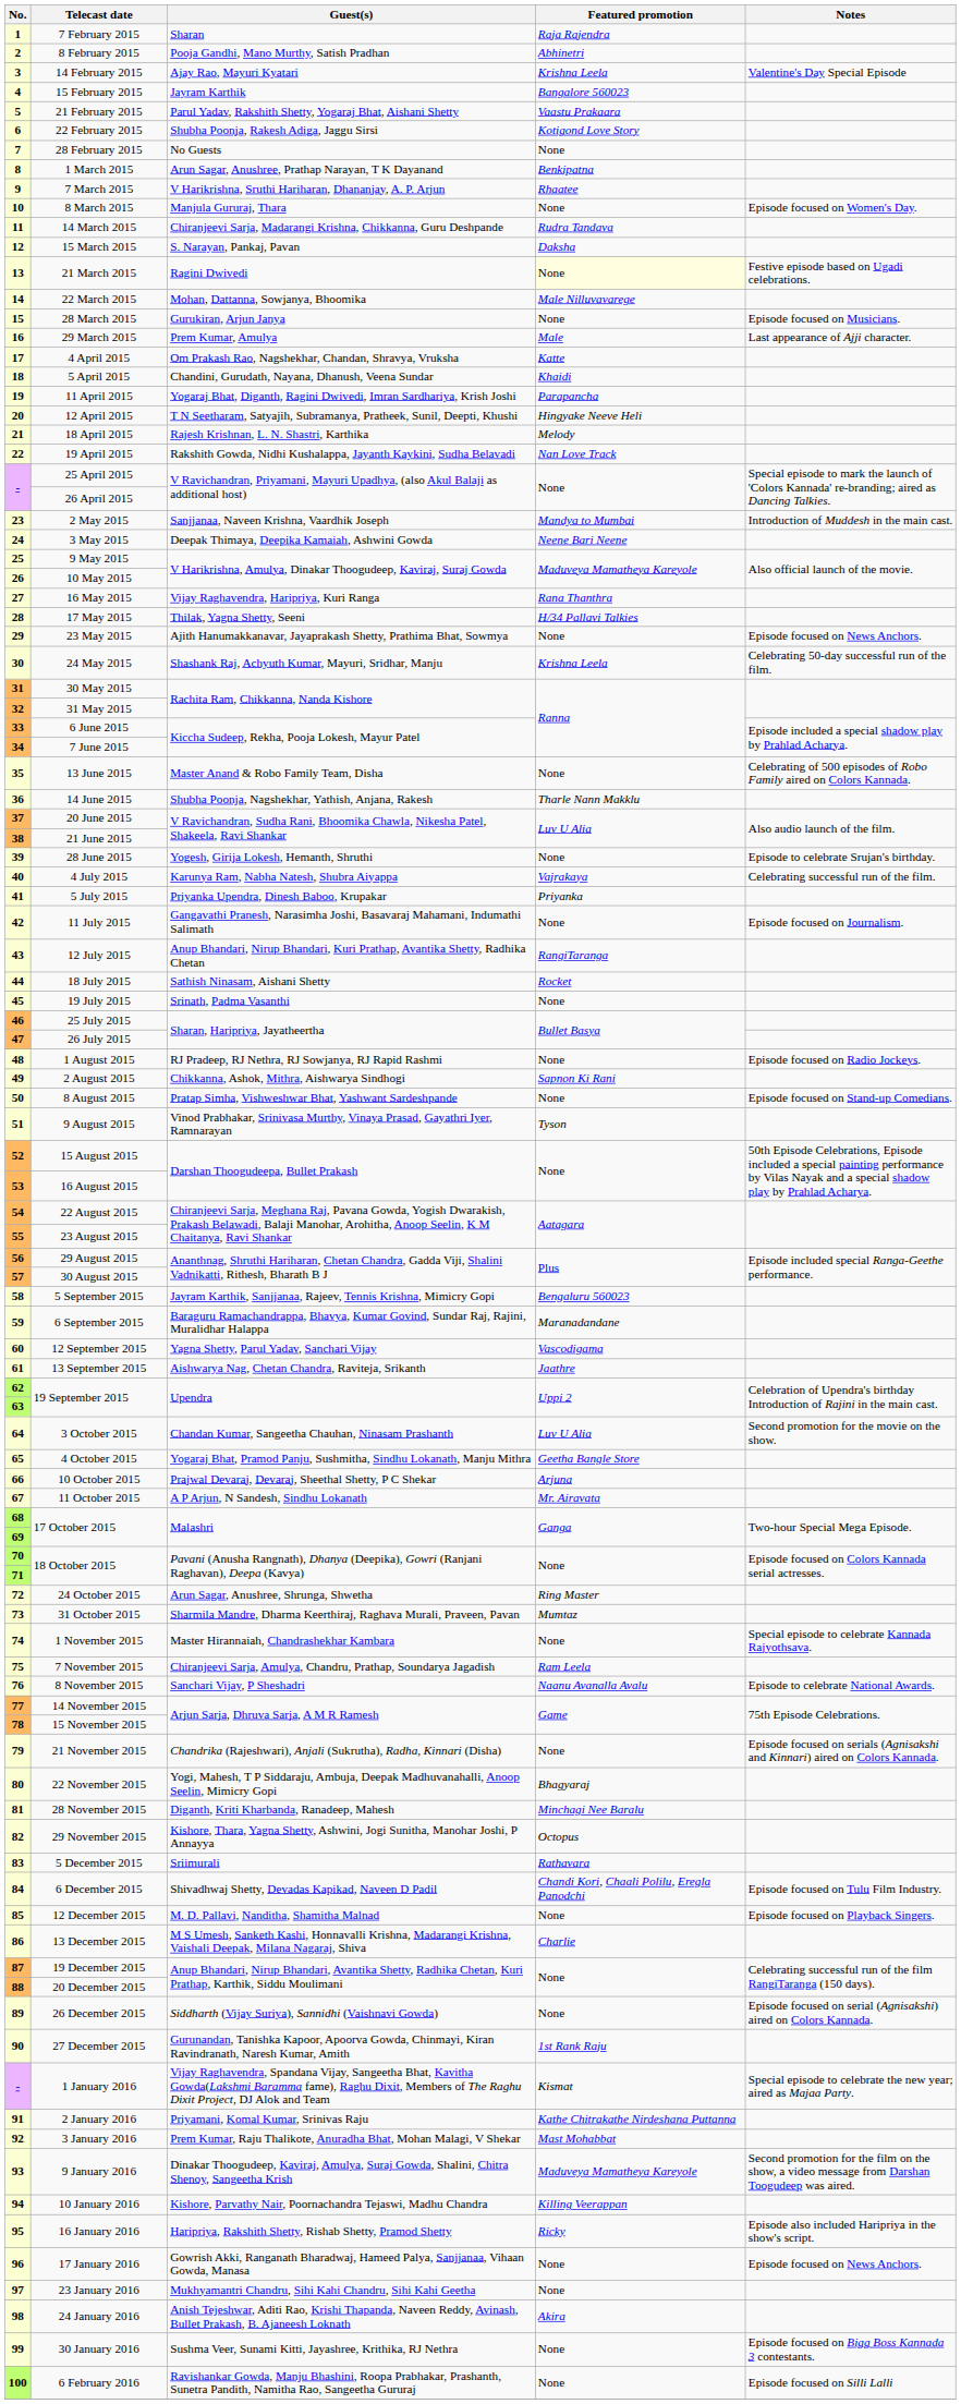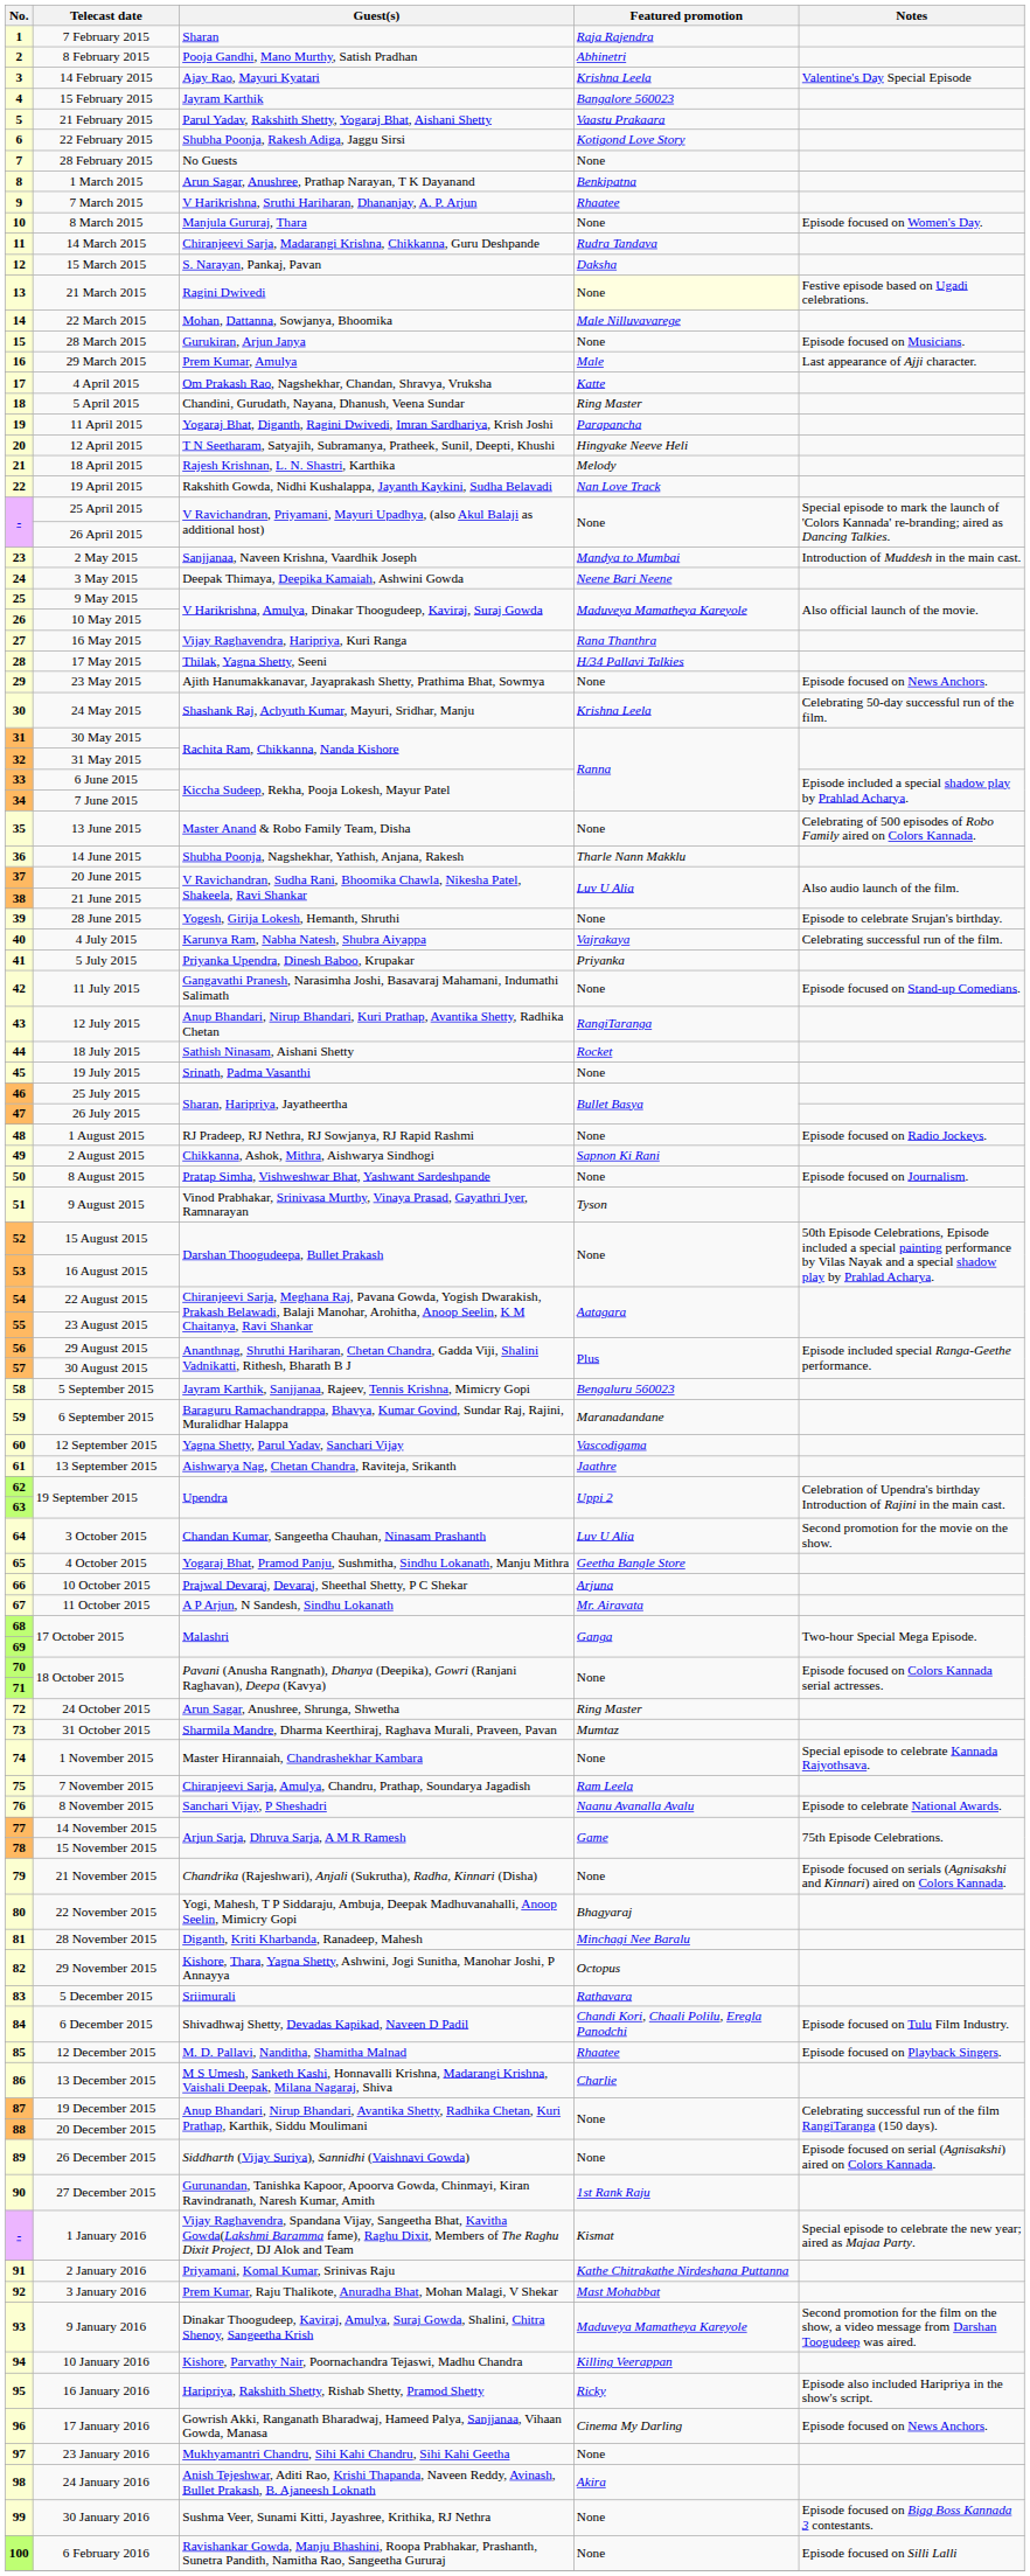18 | Featured promotion: Khaidi -> Ring Master
42 | Notes: Episode focused on Journalism. -> Episode focused on Stand-up Comedians.
50 | Notes: Episode focused on Stand-up Comedians. -> Episode focused on Journalism.
85 | Featured promotion: None -> Rhaatee
96 | Featured promotion: None -> Cinema My Darling
